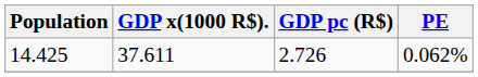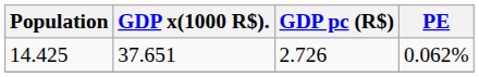14.425 | GDP x(1000 R$).: 37.611 -> 37.651
